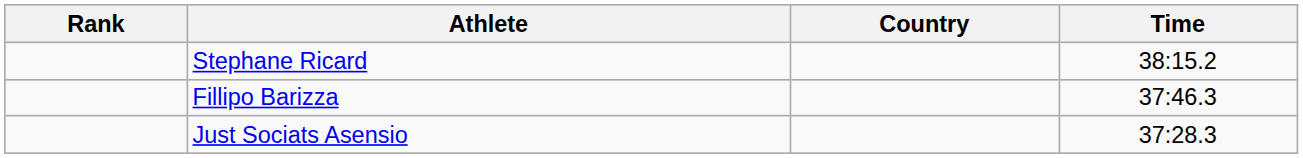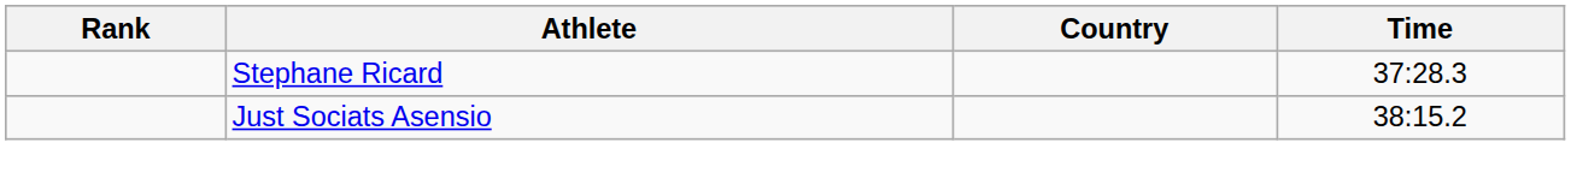Stephane Ricard | Time: 38:15.2 -> 37:28.3
- row: Fillipo Barizza | 37:46.3
Just Sociats Asensio | Time: 37:28.3 -> 38:15.2
